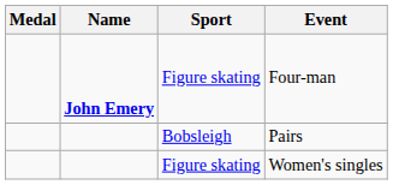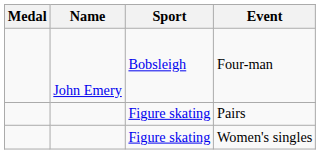Four-man | Name: bold -> normal
Four-man | Sport: Figure skating -> Bobsleigh
Pairs | Sport: Bobsleigh -> Figure skating
